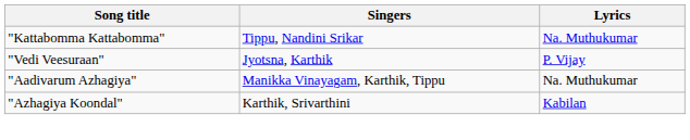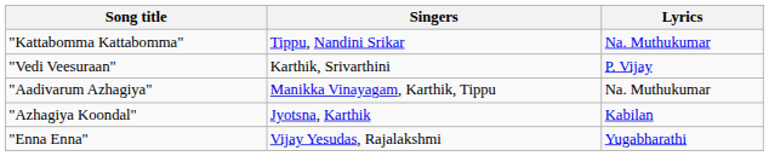"Vedi Veesuraan" | Singers: Jyotsna, Karthik -> Karthik, Srivarthini
"Azhagiya Koondal" | Singers: Karthik, Srivarthini -> Jyotsna, Karthik
+ row: "Enna Enna" | Vijay Yesudas, Rajalakshmi | Yugabharathi
